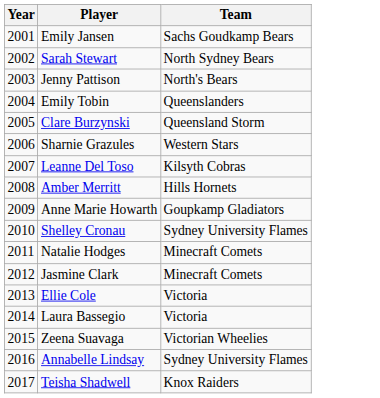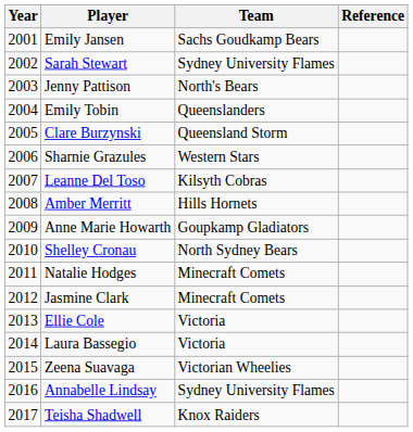+ column: Reference
Sarah Stewart | Team: North Sydney Bears -> Sydney University Flames
Shelley Cronau | Team: Sydney University Flames -> North Sydney Bears
